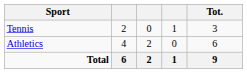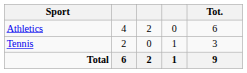rows swapped: Athletics <-> Tennis
